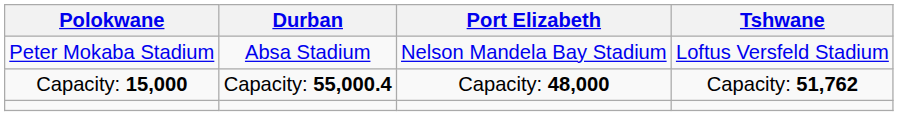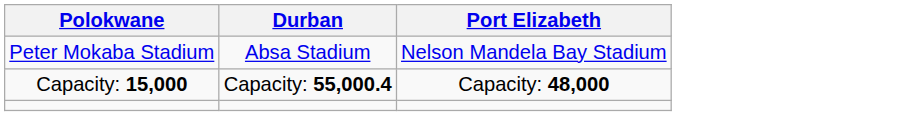- column: Tshwane | Loftus Versfeld Stadium | Capacity: 51,762
